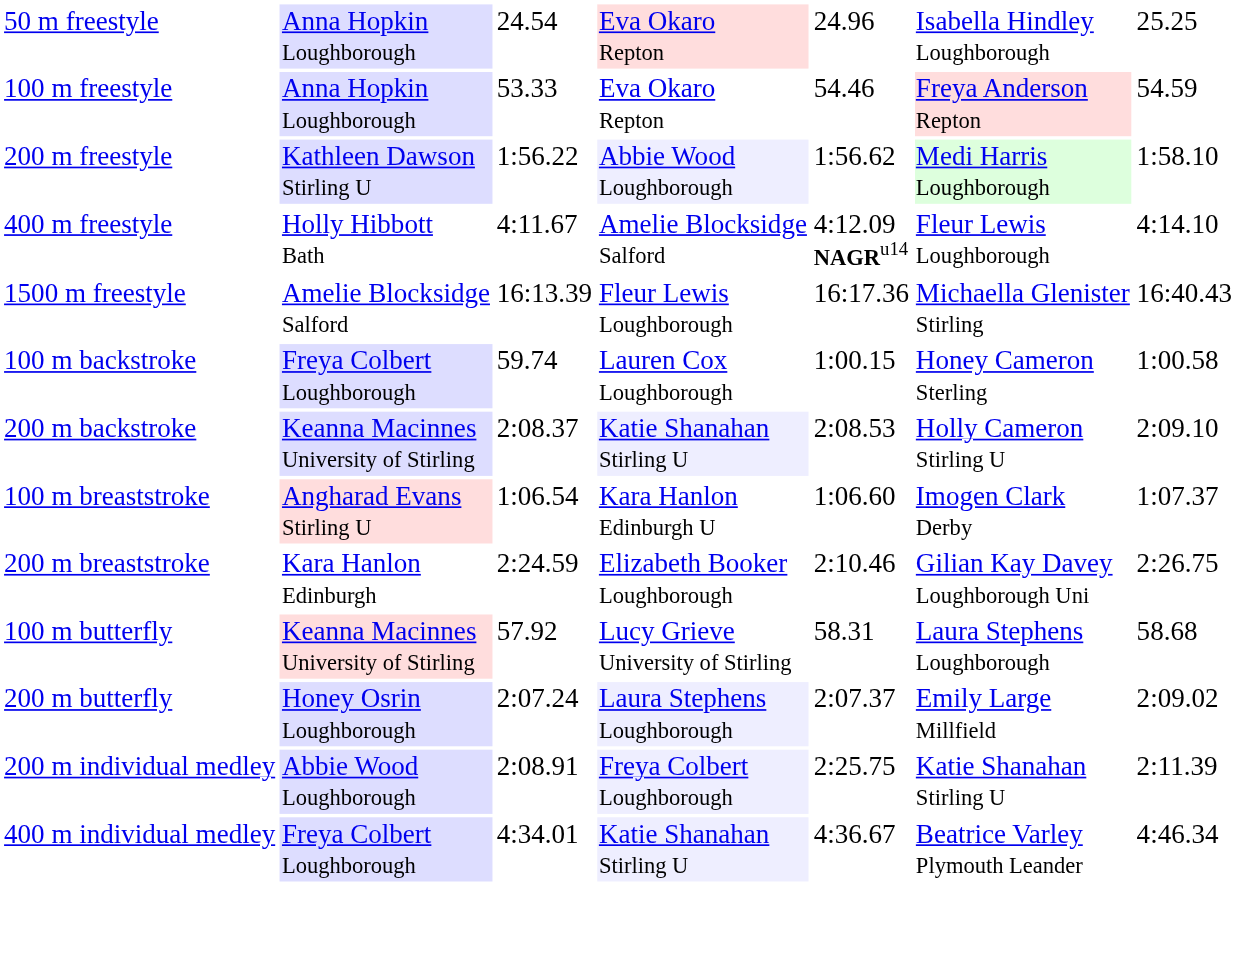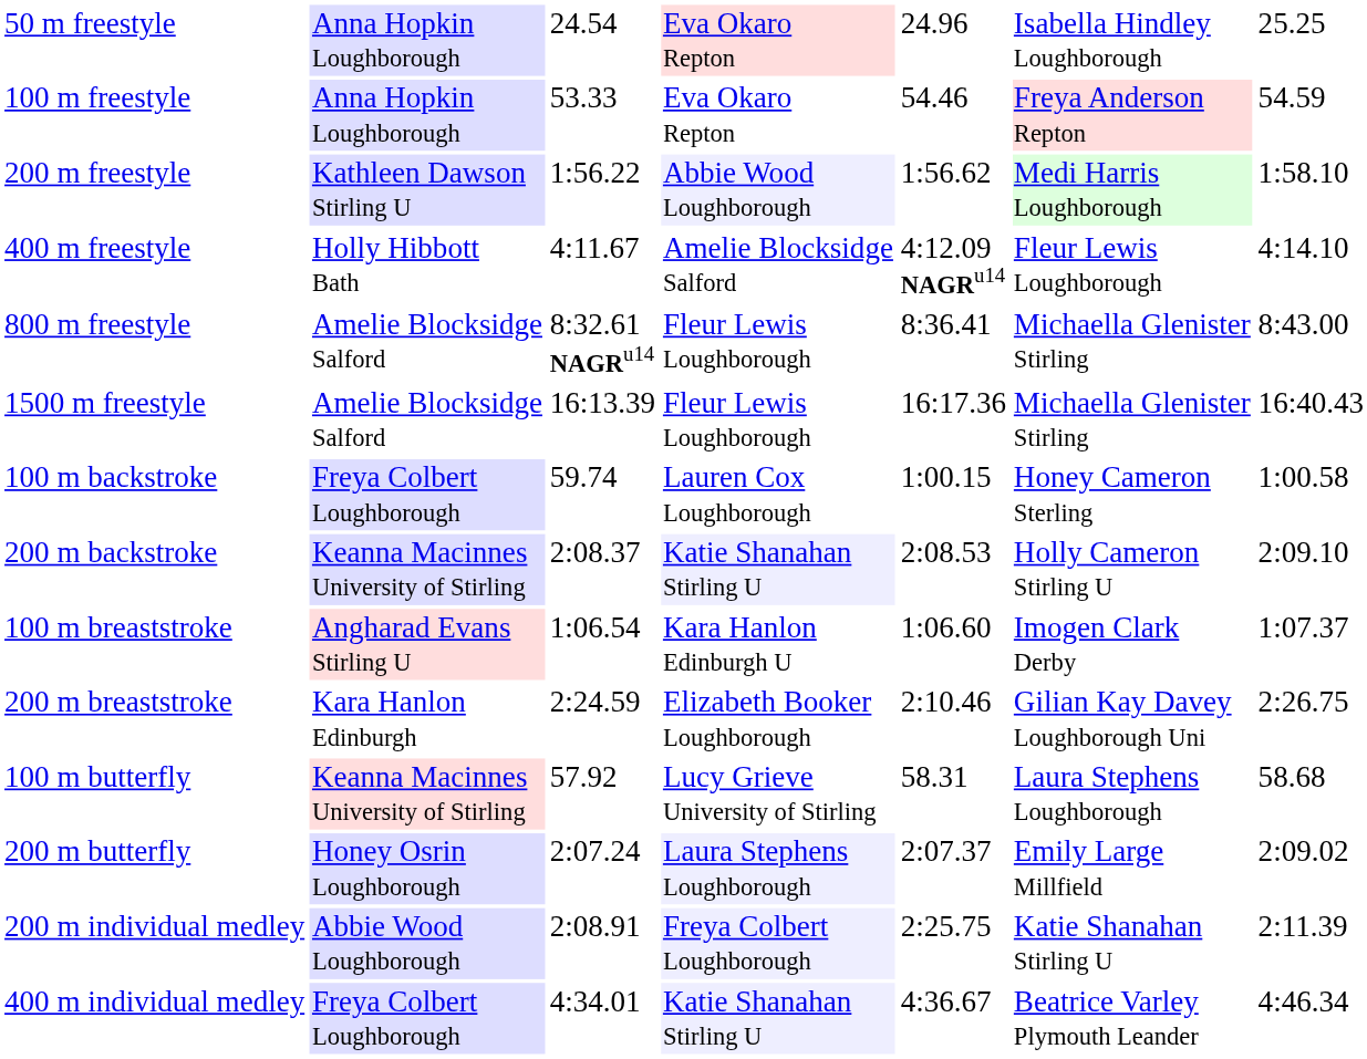+ row: 800 m freestyle | Amelie Blocksidge Salford | 8:32.61 NAGRu14 | Fleur Lewis Loughborough | 8:36.41 | Michaella Glenister Stirling | 8:43.00
